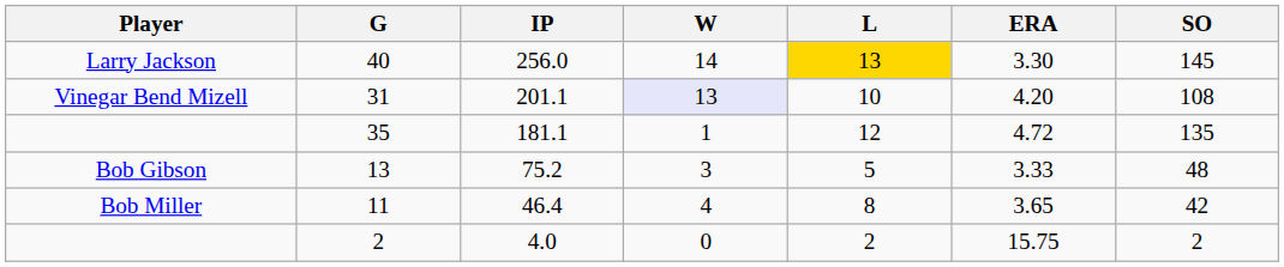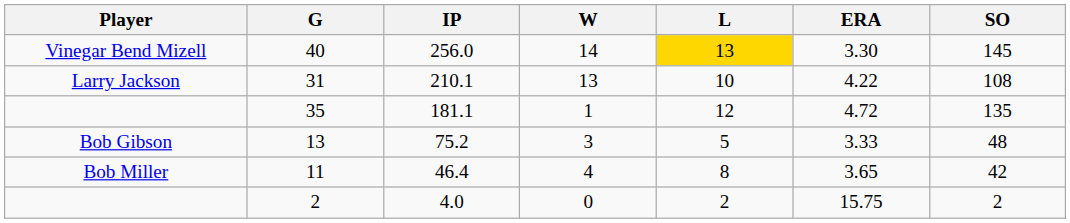40 | Player: Larry Jackson -> Vinegar Bend Mizell
31 | Player: Vinegar Bend Mizell -> Larry Jackson
31 | IP: 201.1 -> 210.1
31 | W: lavender background -> no background
31 | ERA: 4.20 -> 4.22
